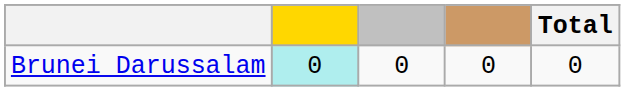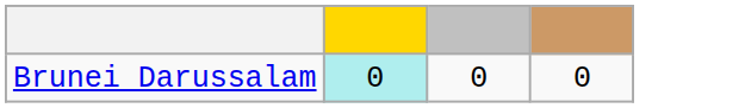- column: Total | 0
